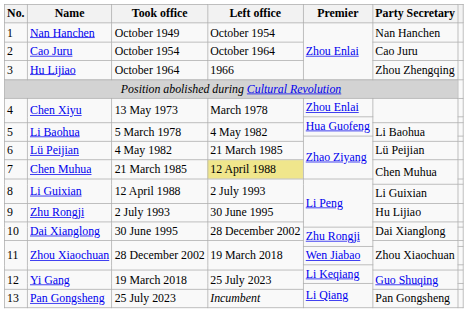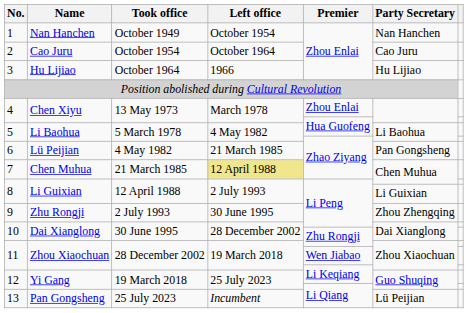3 | Party Secretary: Zhou Zhengqing -> Hu Lijiao
6 | Party Secretary: Lü Peijian -> Pan Gongsheng
9 | Party Secretary: Hu Lijiao -> Zhou Zhengqing
13 | Party Secretary: Pan Gongsheng -> Lü Peijian
